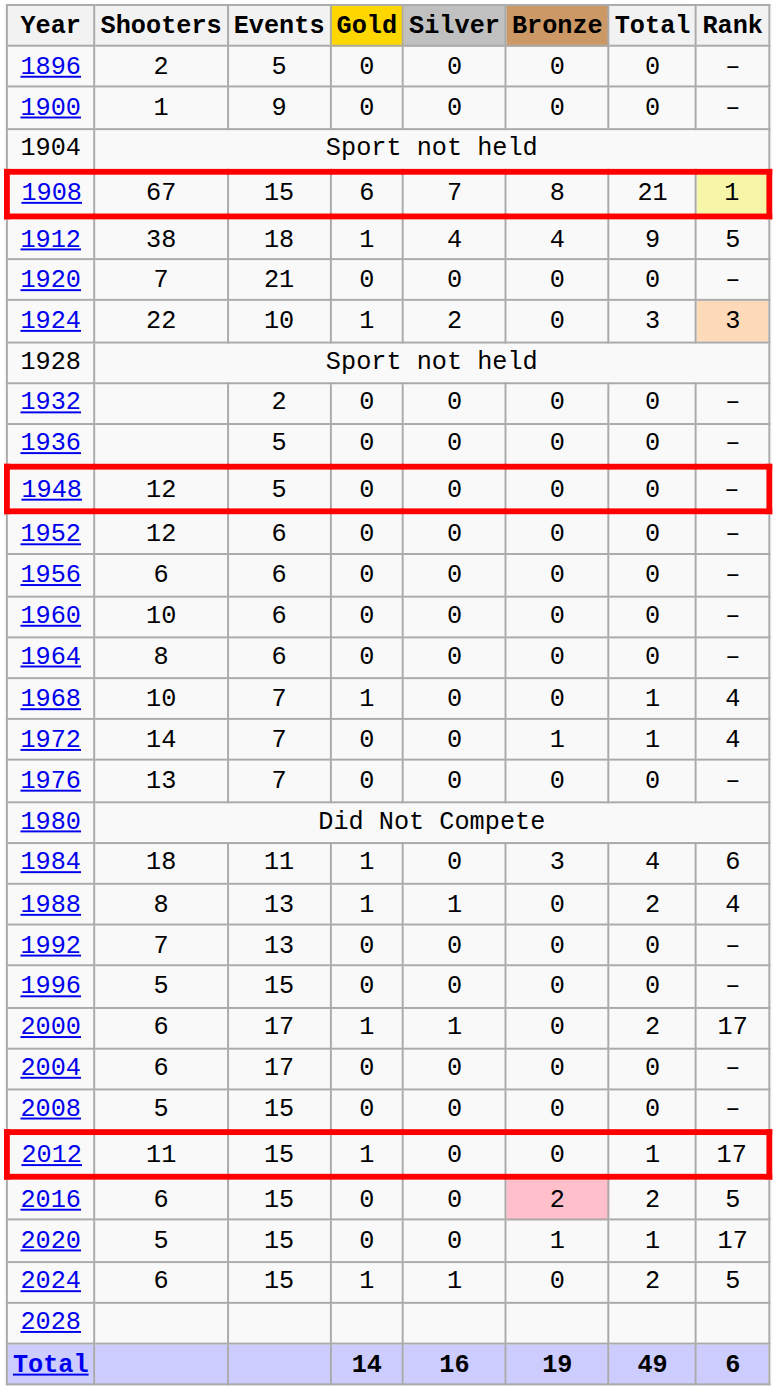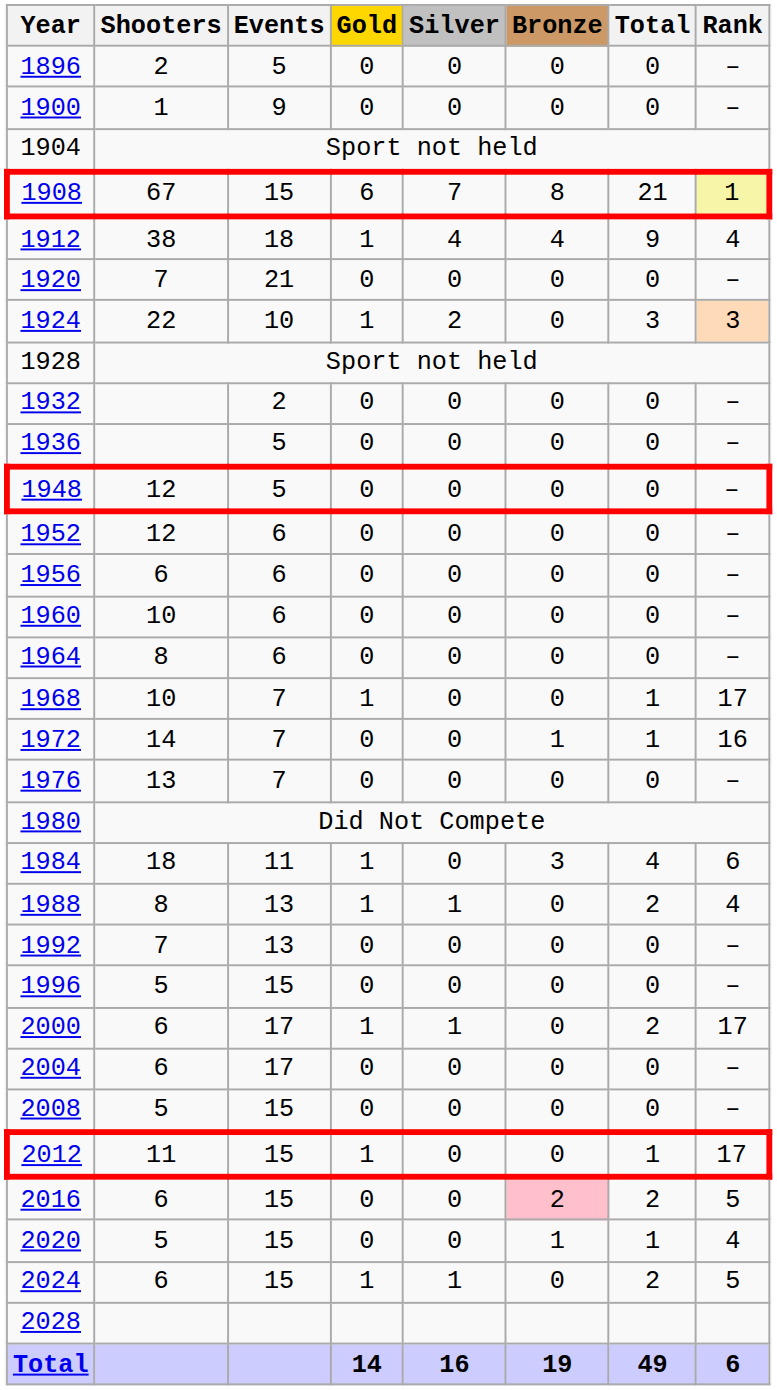1912 | Rank: 5 -> 4
1968 | Rank: 4 -> 17
1972 | Rank: 4 -> 16
2020 | Rank: 17 -> 4
